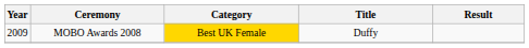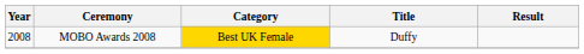MOBO Awards 2008 | Year: 2009 -> 2008
